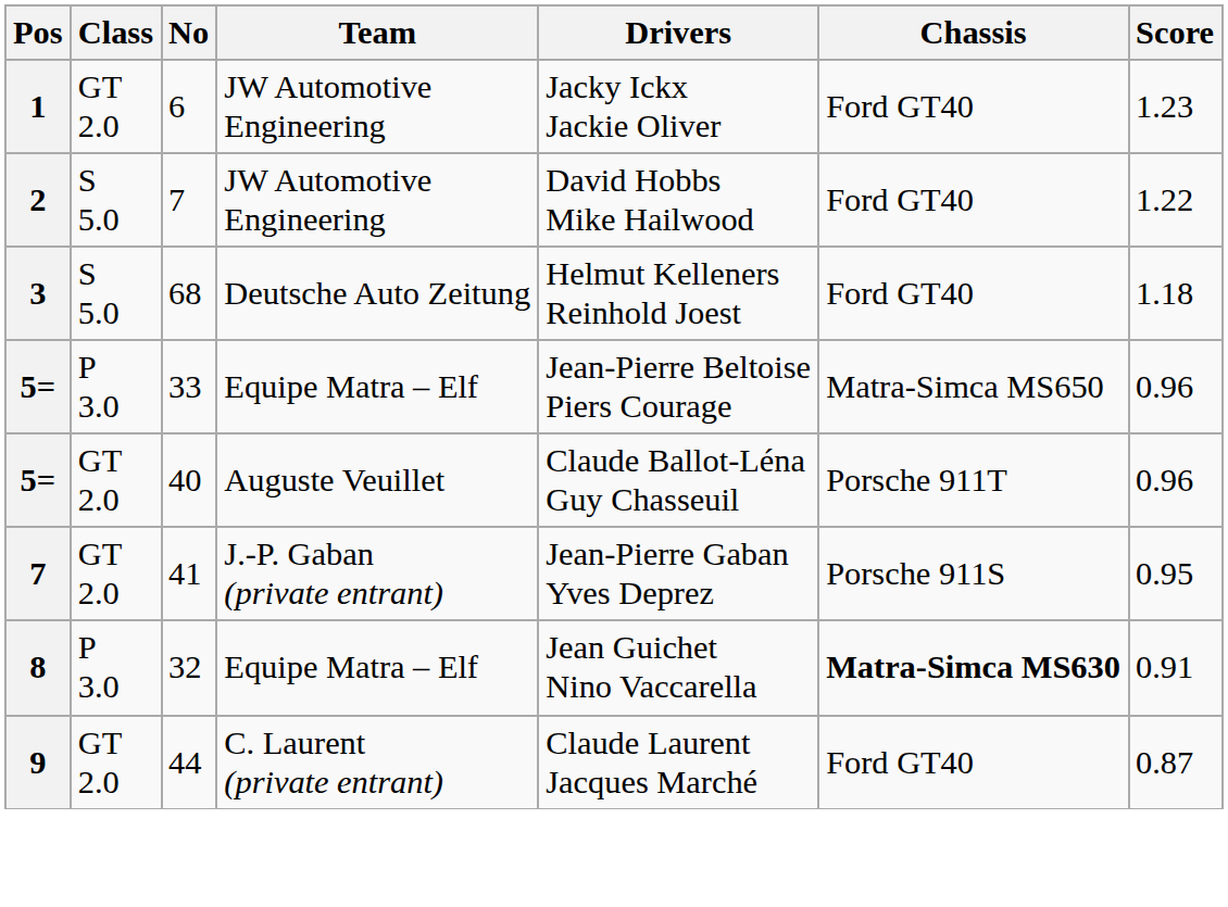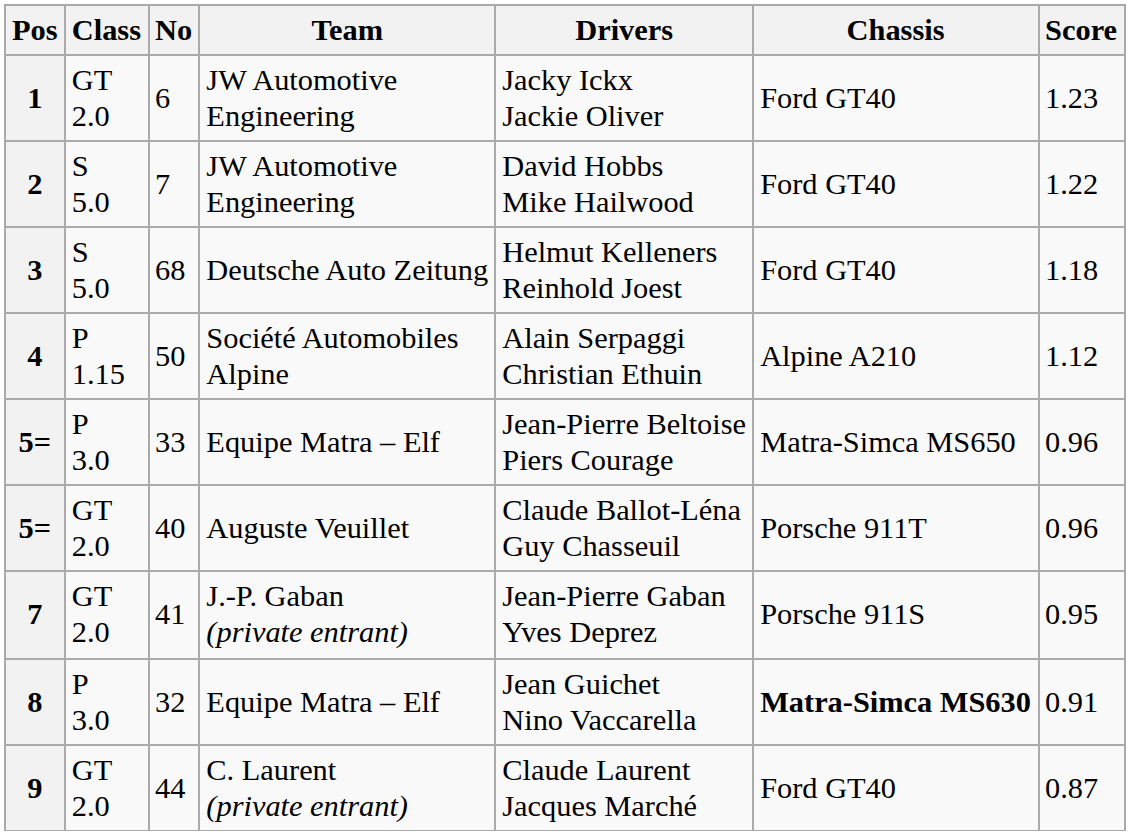+ row: 4 | P 1.15 | 50 | Société Automobiles Alpine | Alain Serpaggi Christian Ethuin | Alpine A210 | 1.12
